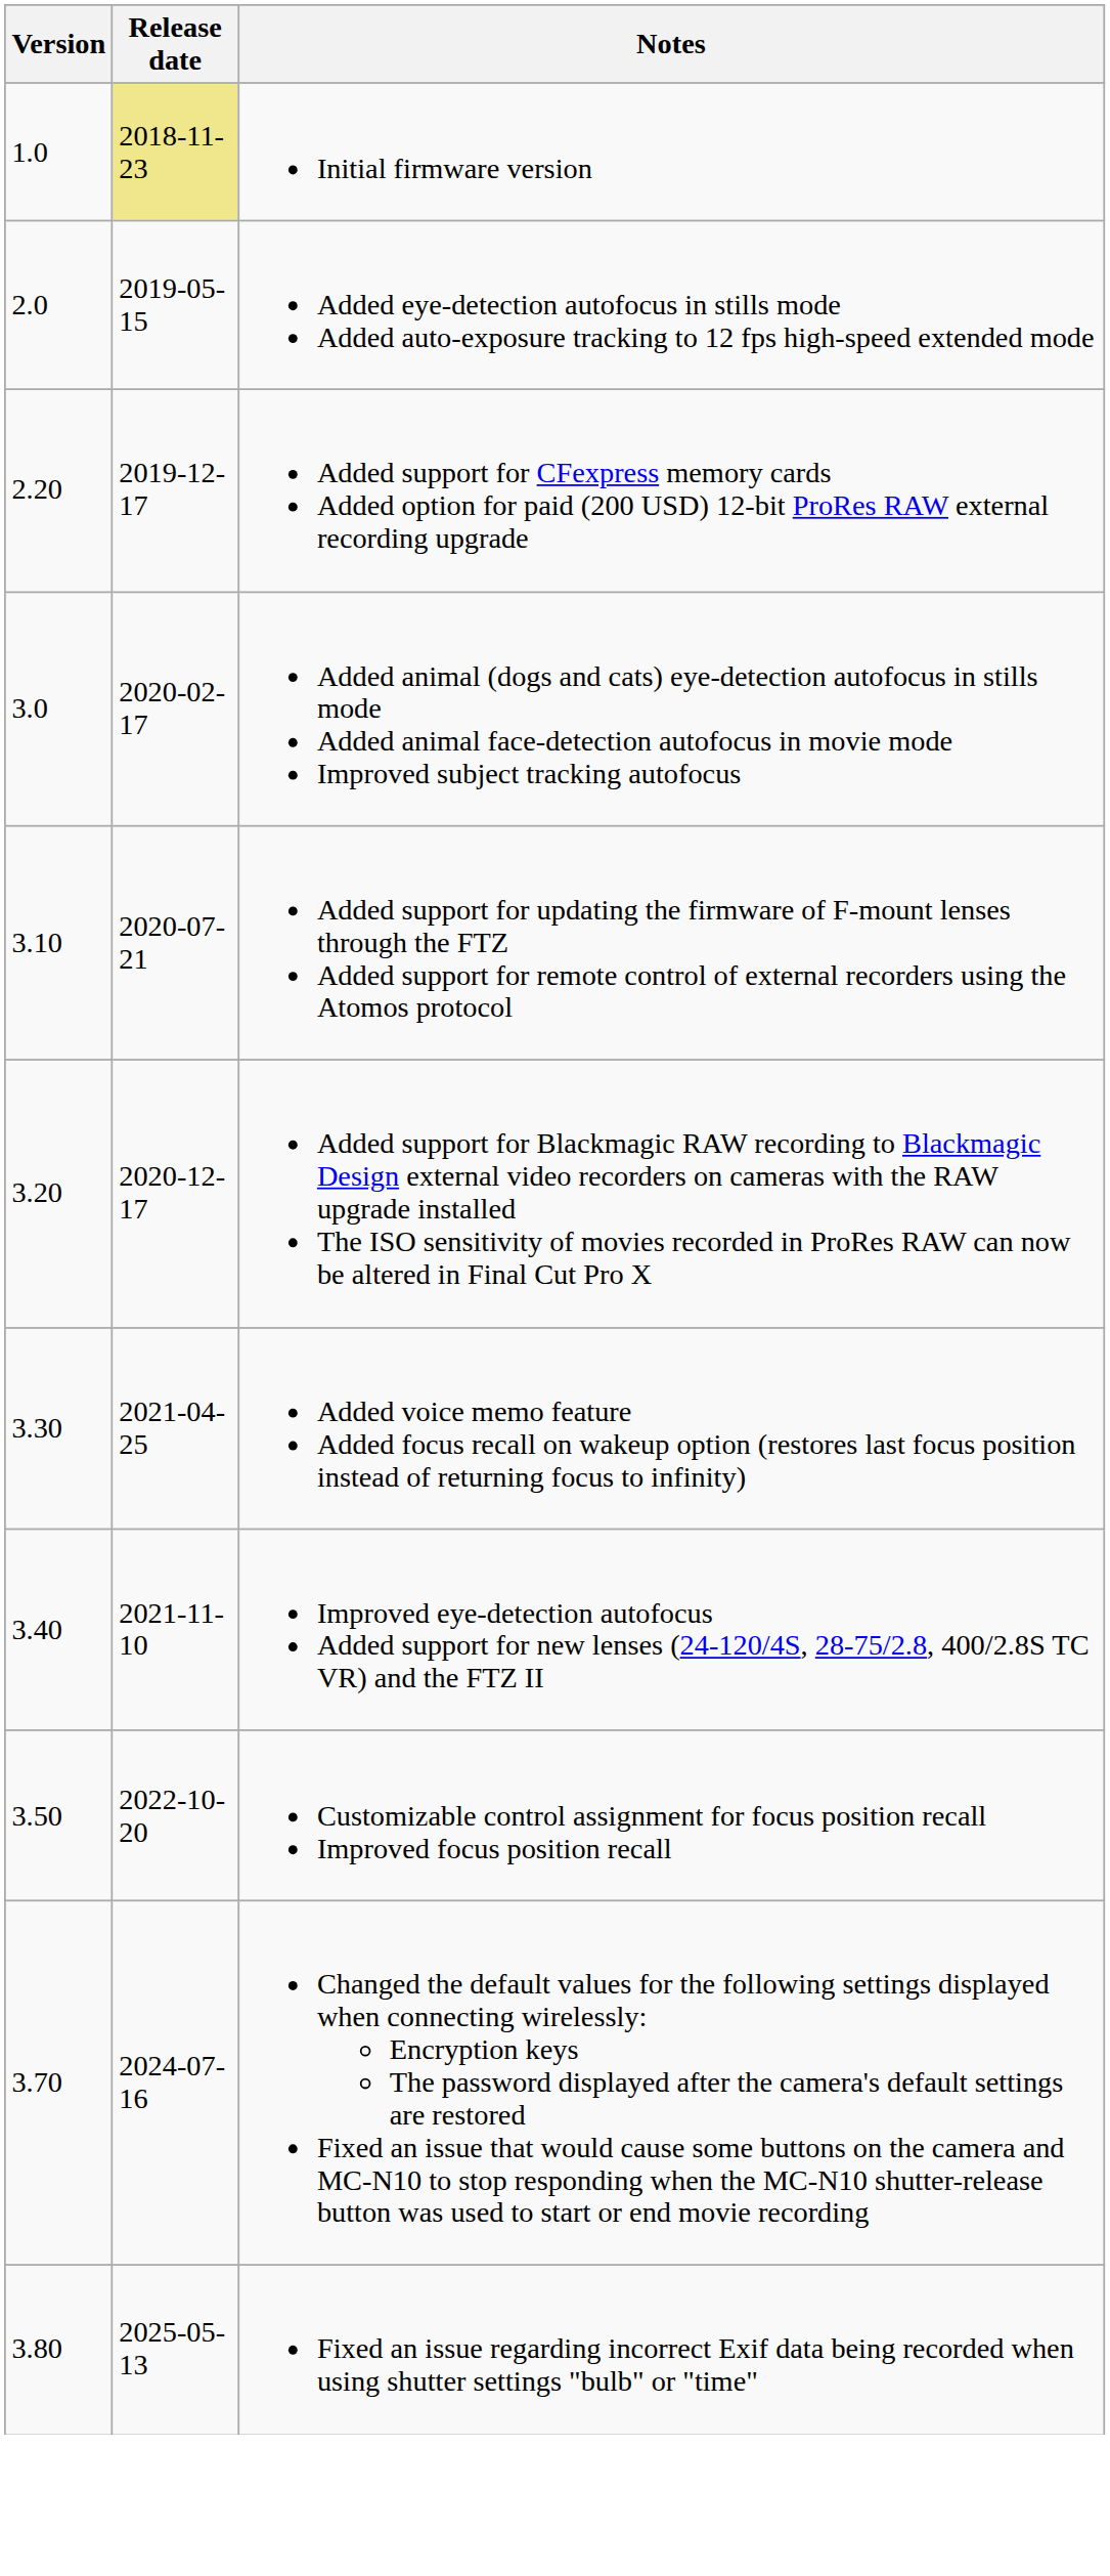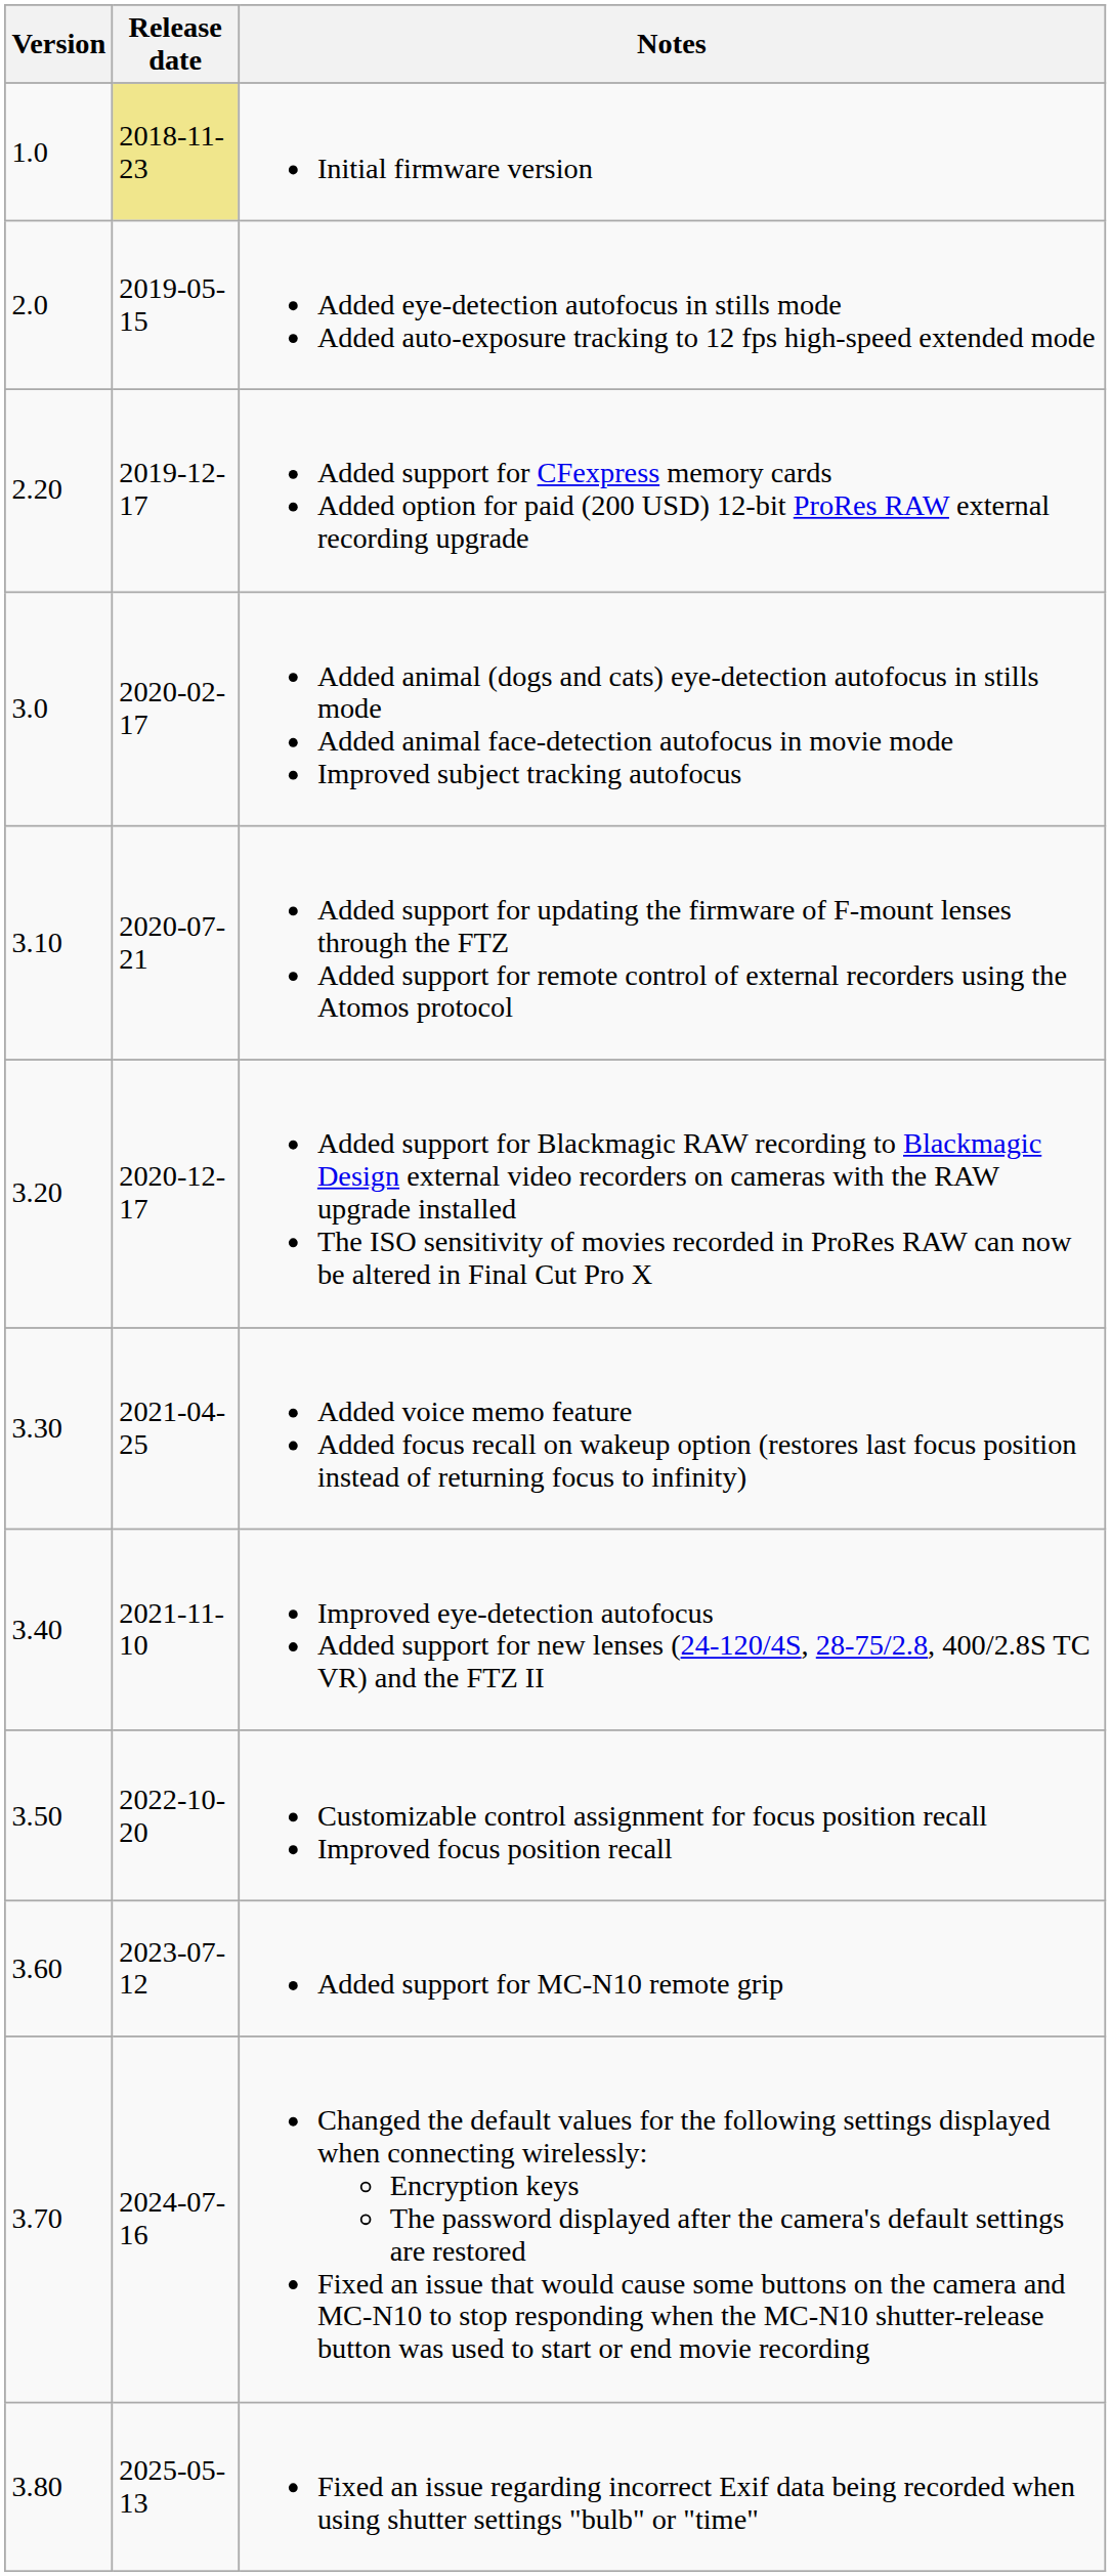+ row: 3.60 | 2023-07-12 | Added support for MC-N10 remote grip
